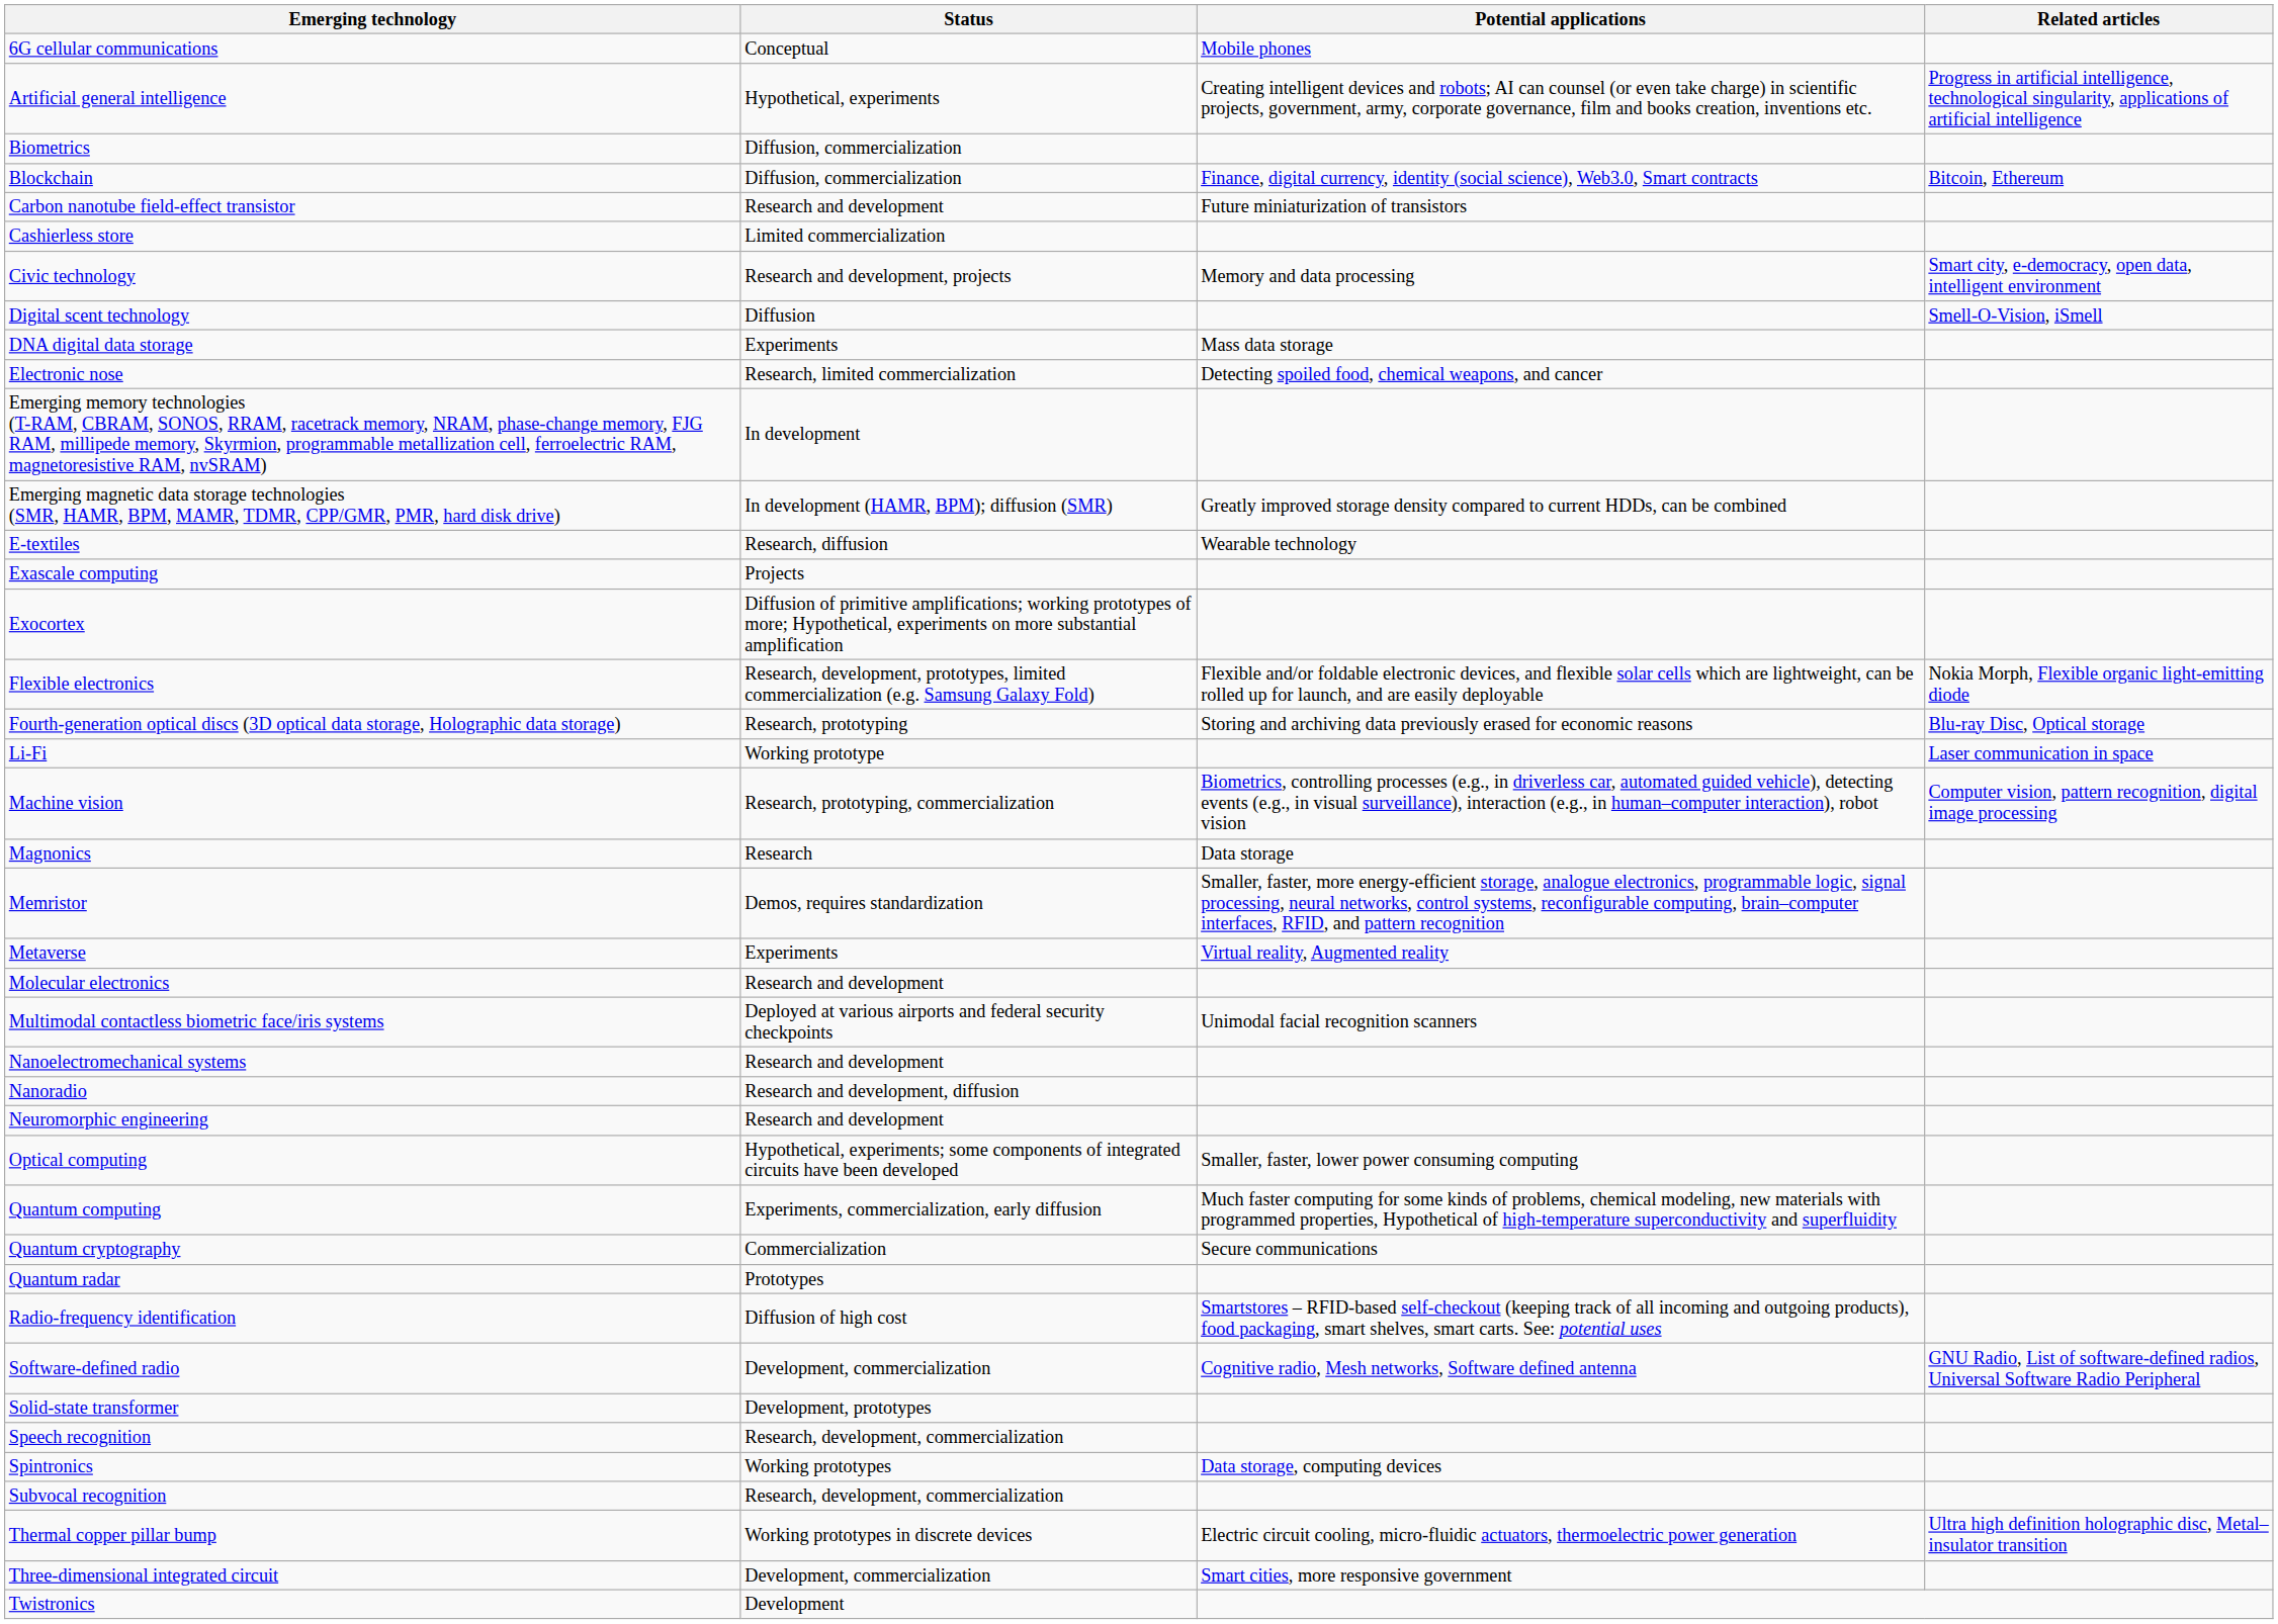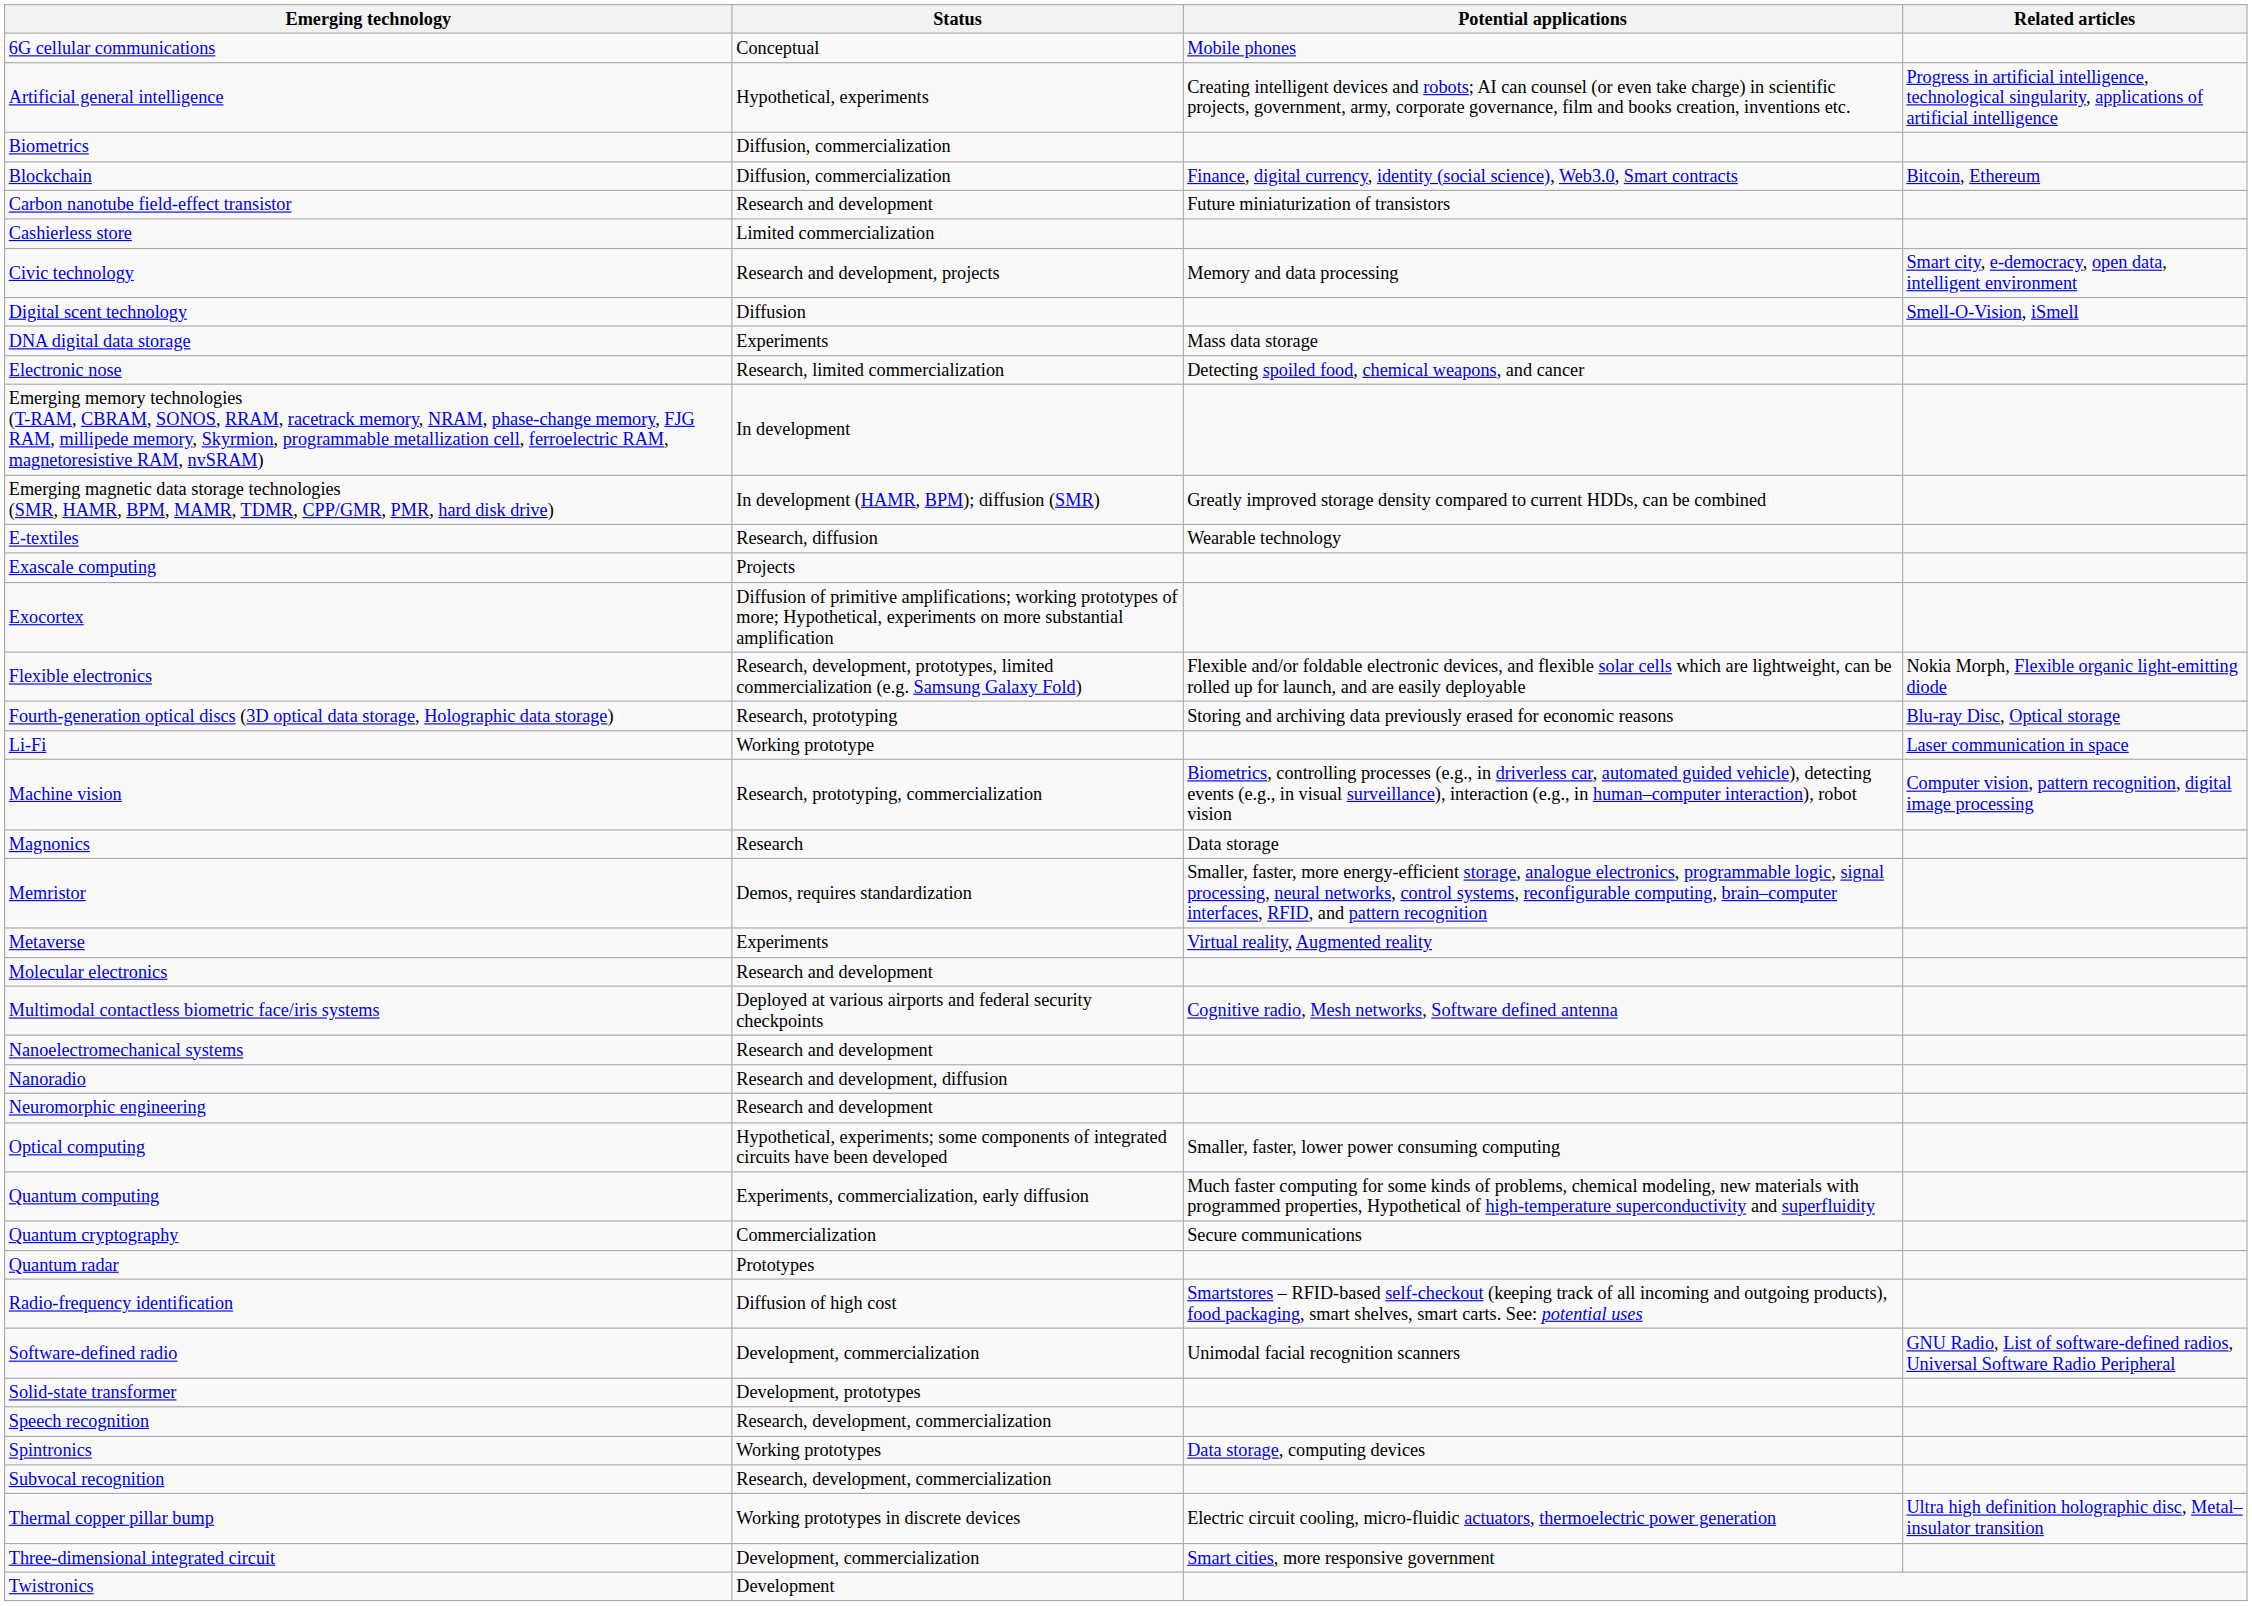Multimodal contactless biometric face/iris systems | Potential applications: Unimodal facial recognition scanners -> Cognitive radio, Mesh networks, Software defined antenna
Software-defined radio | Potential applications: Cognitive radio, Mesh networks, Software defined antenna -> Unimodal facial recognition scanners
